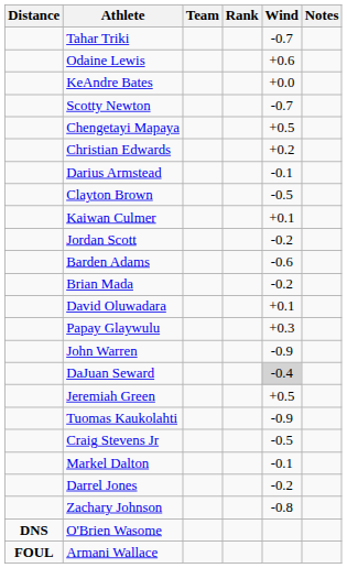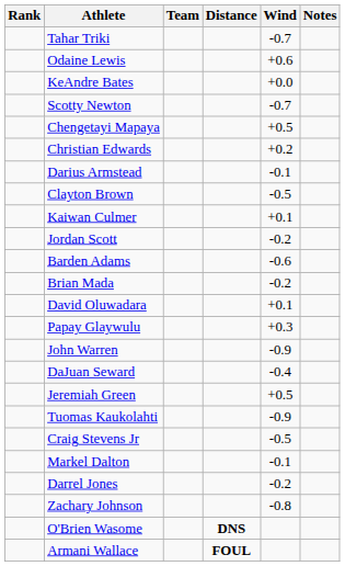columns swapped: Rank <-> Distance
DaJuan Seward | Wind: lightgrey background -> no background
